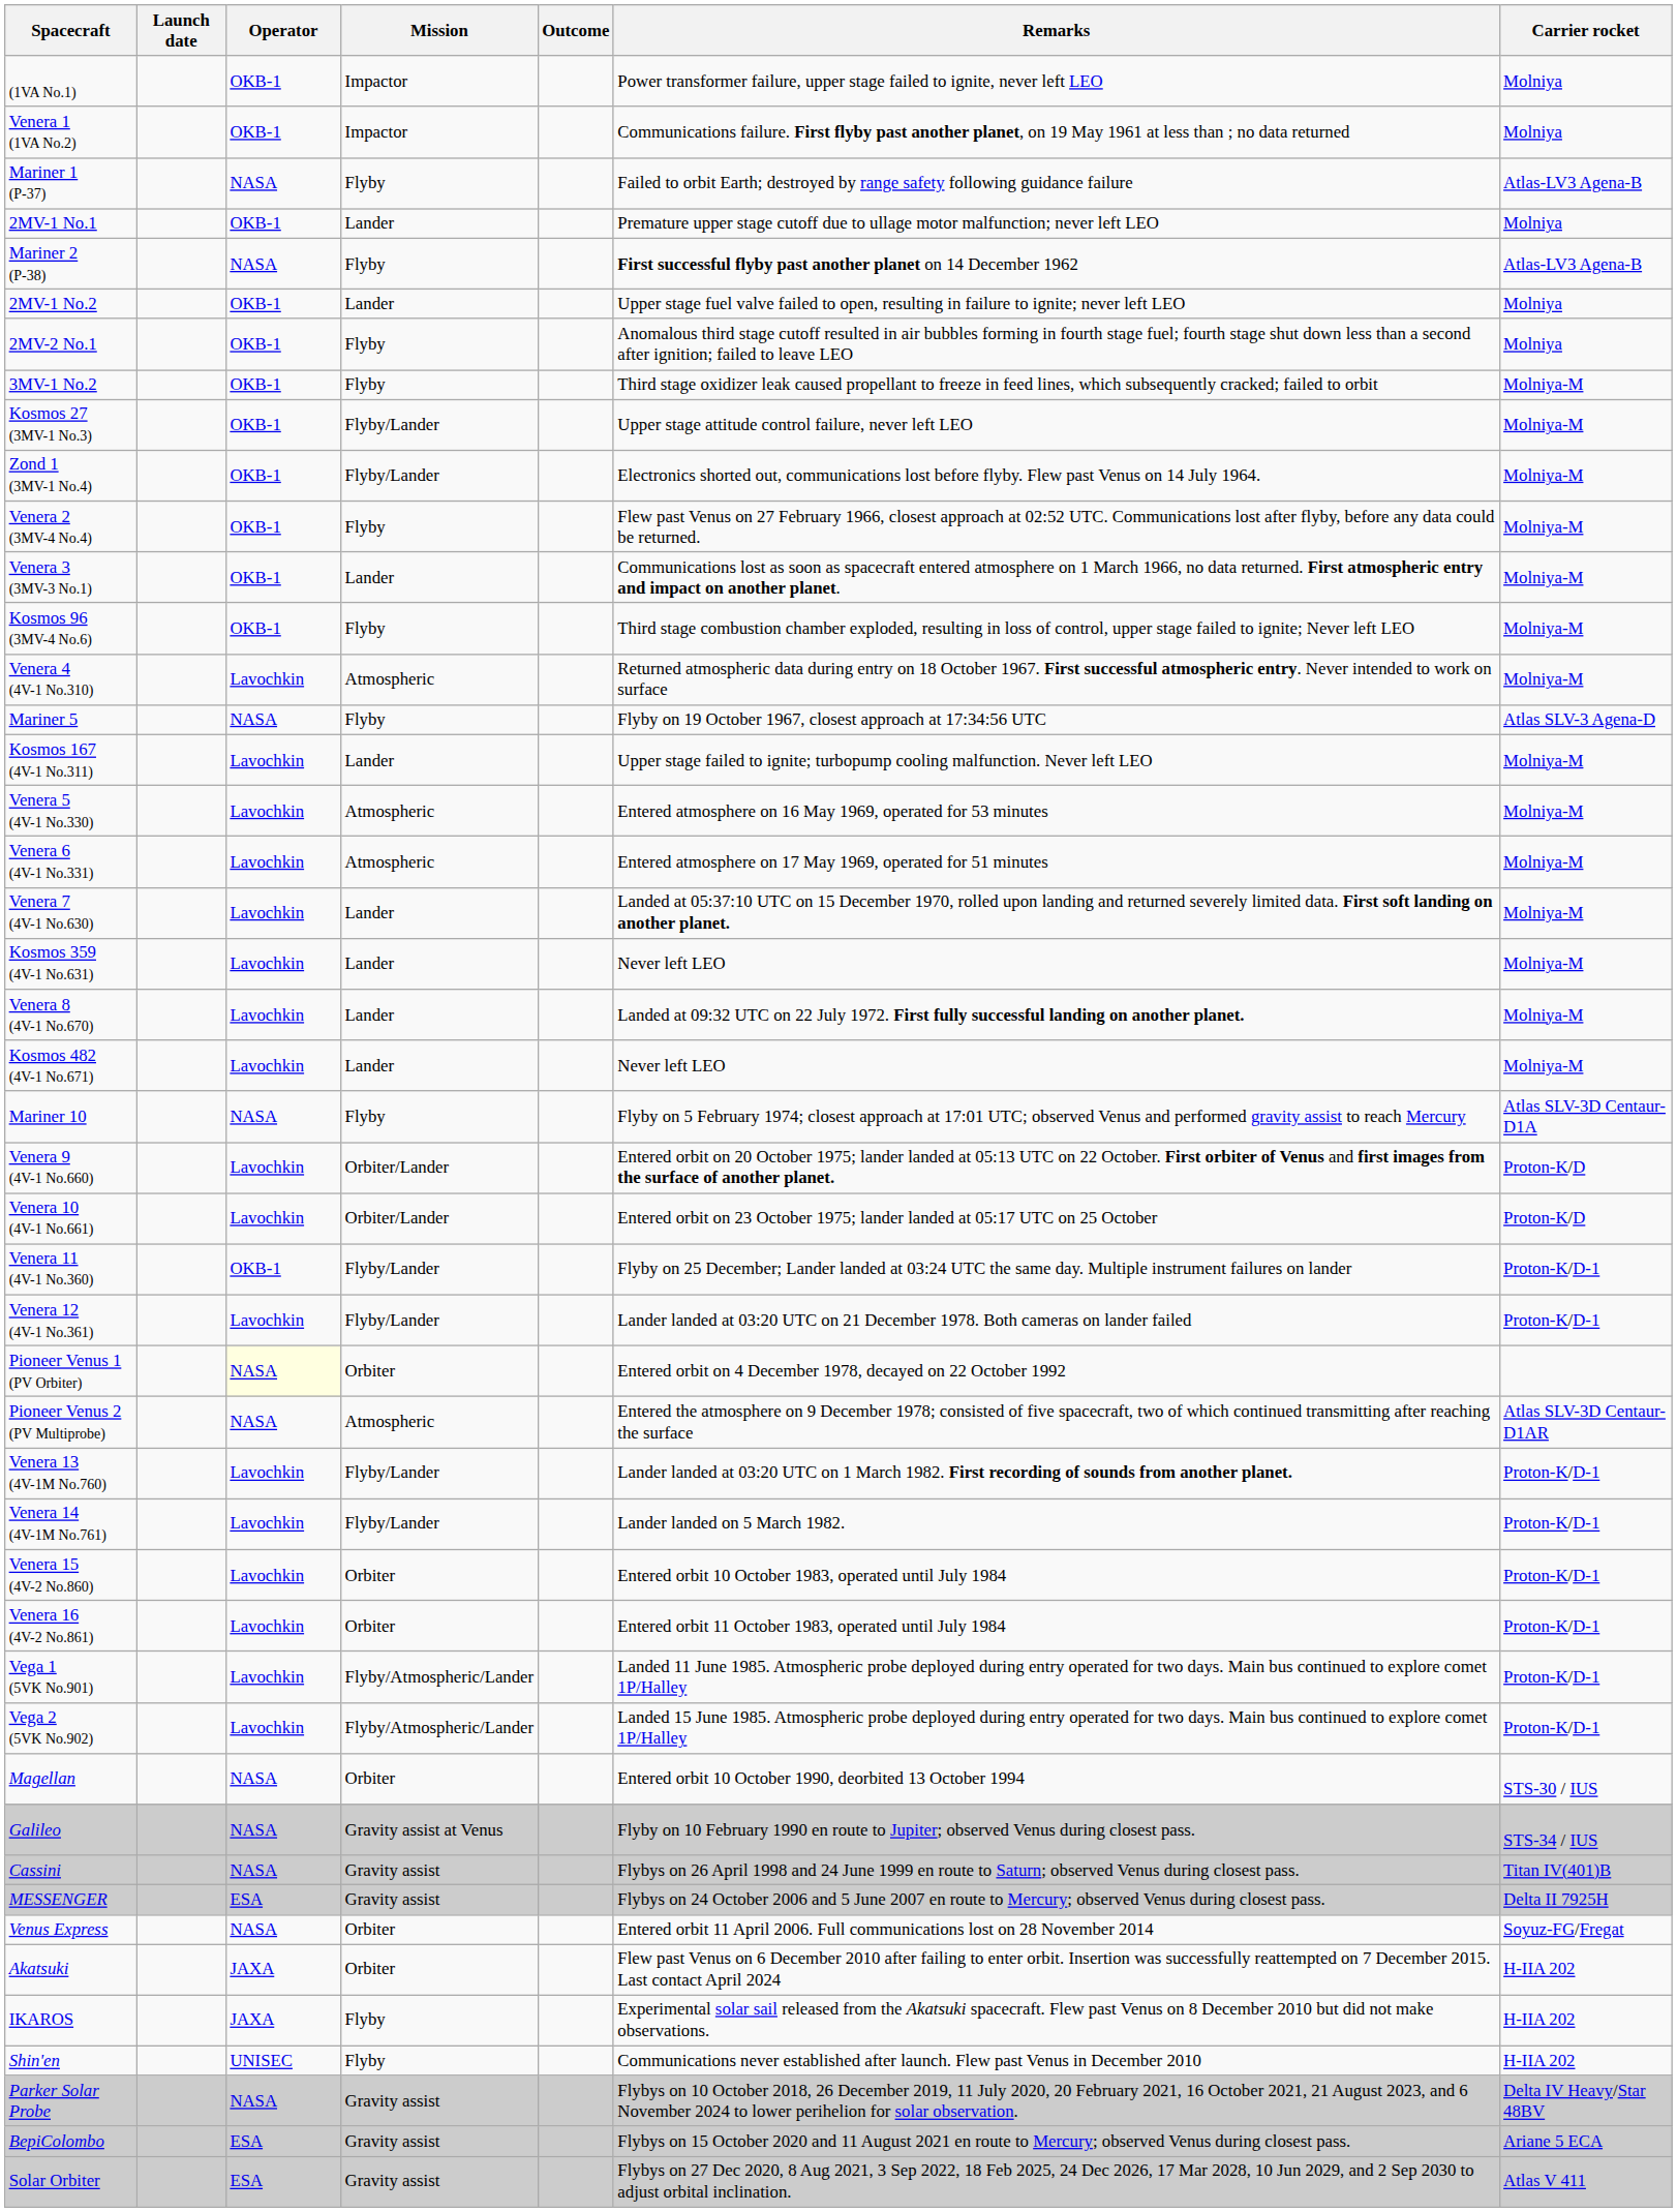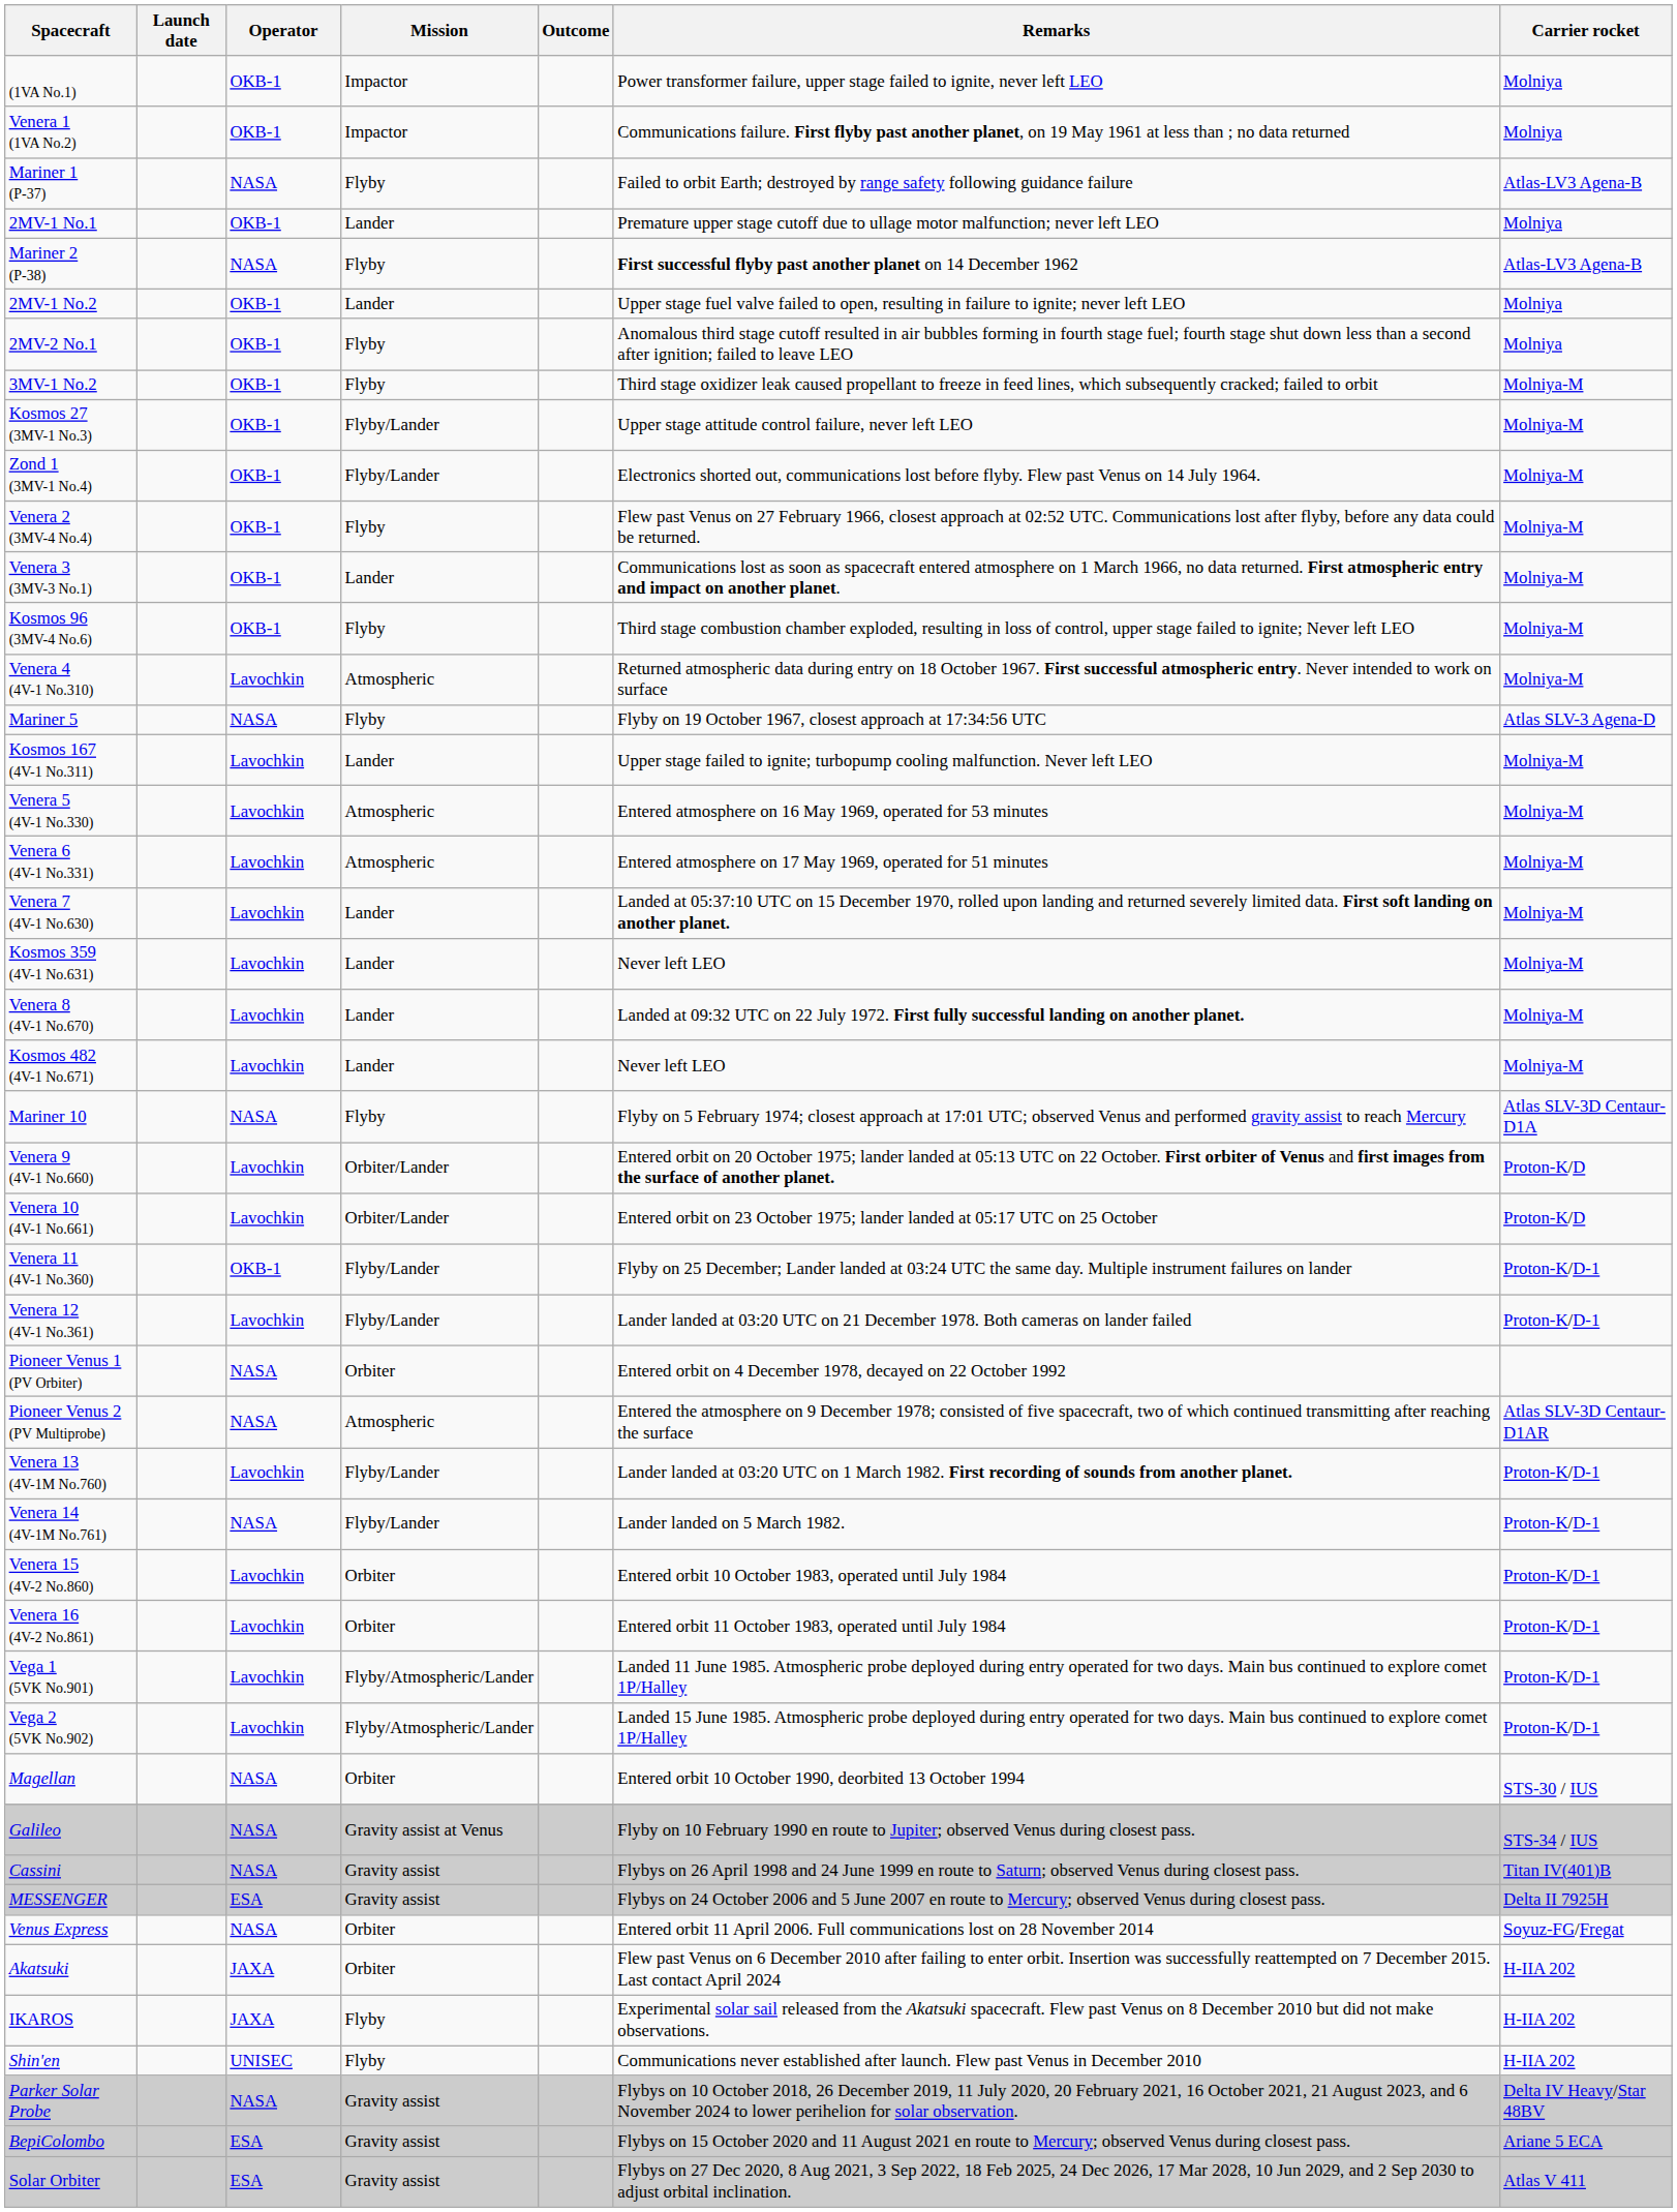Pioneer Venus 1 (PV Orbiter) | Operator: lightyellow background -> no background
Venera 14 (4V-1M No.761) | Operator: Lavochkin -> NASA
